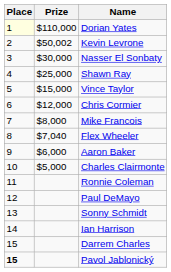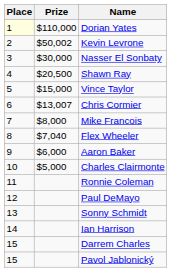Shawn Ray | Prize: $25,000 -> $20,500
Chris Cormier | Prize: $12,000 -> $13,007
Pavol Jablonický | Place: bold -> normal
